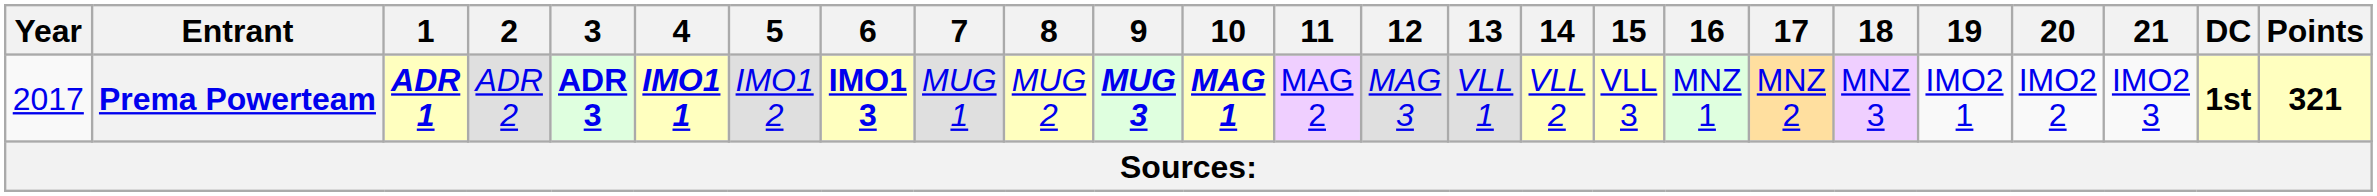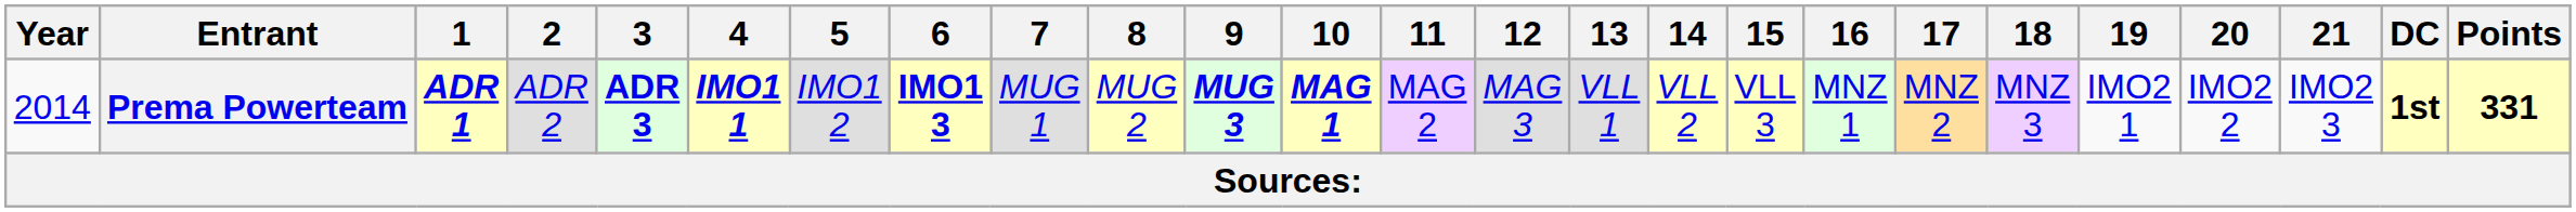Prema Powerteam | Year: 2017 -> 2014
Prema Powerteam | Points: 321 -> 331
